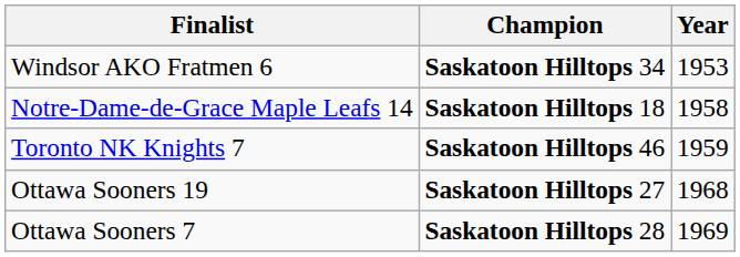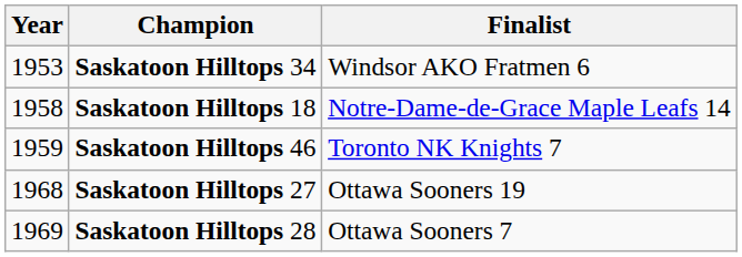columns swapped: Year <-> Finalist
